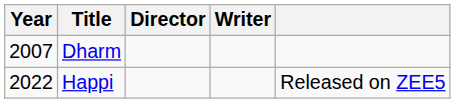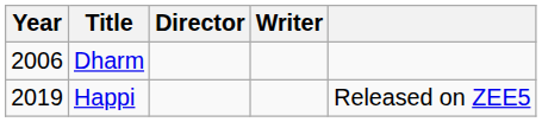Dharm | Year: 2007 -> 2006
Happi | Year: 2022 -> 2019
